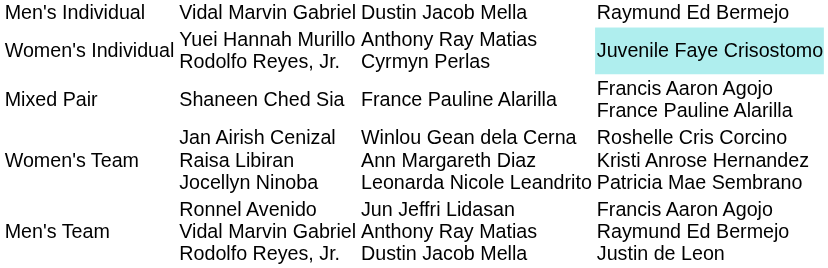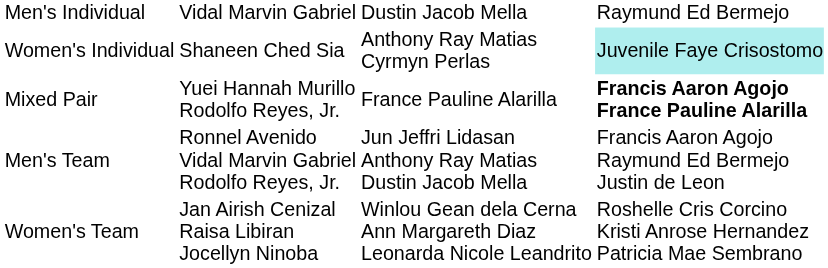Women's Individual | column 2: Yuei Hannah Murillo Rodolfo Reyes, Jr. -> Shaneen Ched Sia
Mixed Pair | column 2: Shaneen Ched Sia -> Yuei Hannah Murillo Rodolfo Reyes, Jr.
Mixed Pair | column 4: normal -> bold
rows swapped: Men's Team <-> Women's Team
